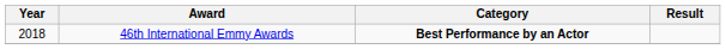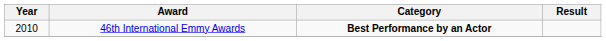46th International Emmy Awards | Year: 2018 -> 2010
